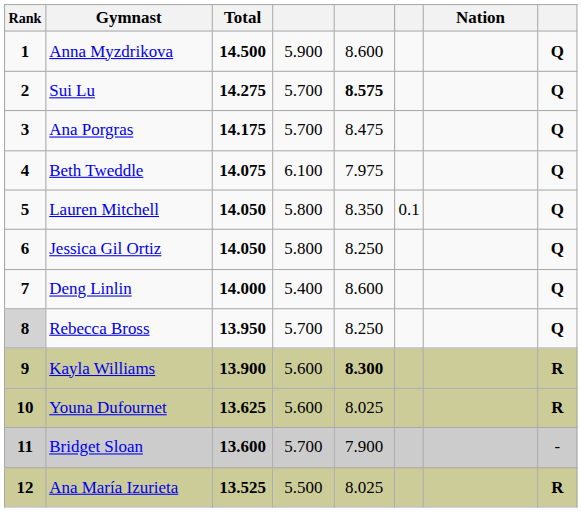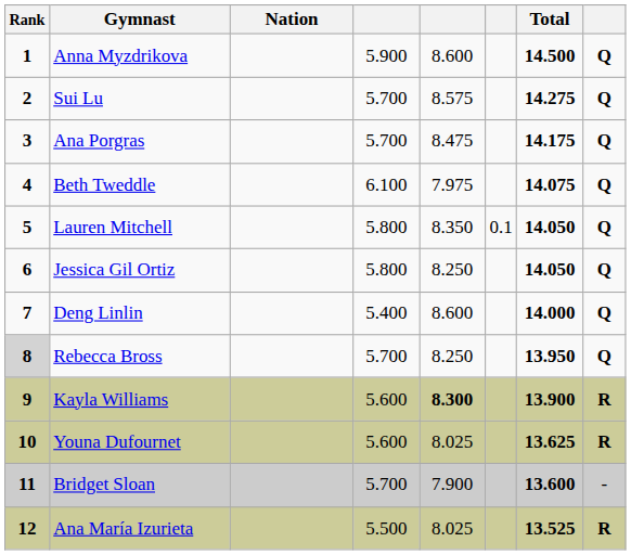columns swapped: Nation <-> Total
Sui Lu | column 5: bold -> normal
